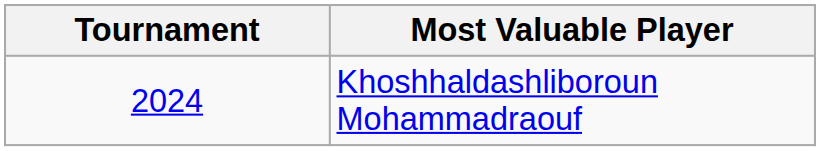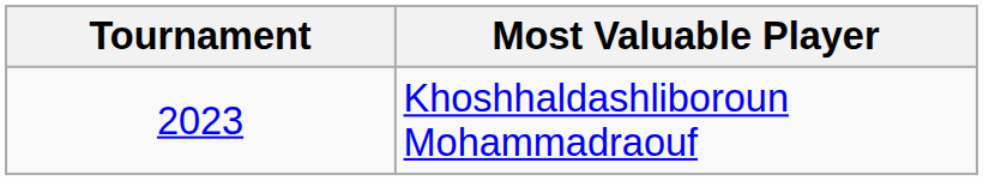Khoshhaldashliboroun Mohammadraouf | Tournament: 2024 -> 2023
